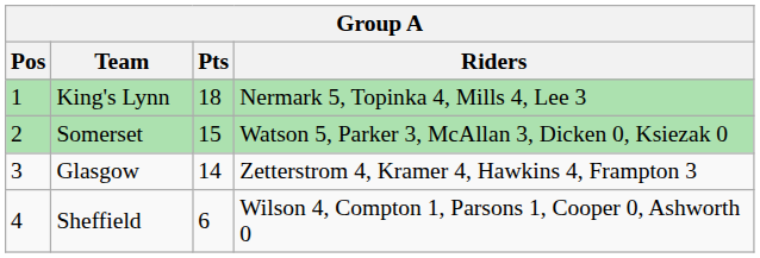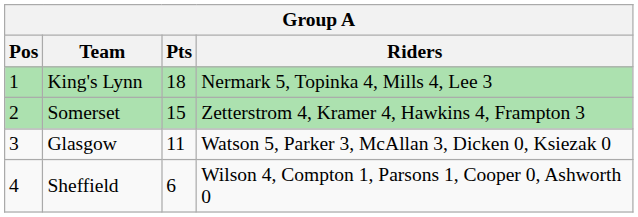Somerset | Riders: Watson 5, Parker 3, McAllan 3, Dicken 0, Ksiezak 0 -> Zetterstrom 4, Kramer 4, Hawkins 4, Frampton 3
Glasgow | Pts: 14 -> 11
Glasgow | Riders: Zetterstrom 4, Kramer 4, Hawkins 4, Frampton 3 -> Watson 5, Parker 3, McAllan 3, Dicken 0, Ksiezak 0
